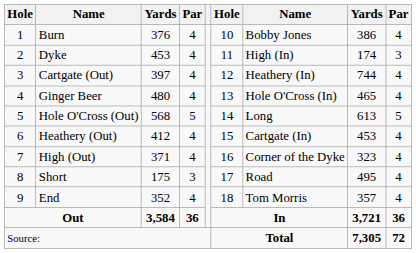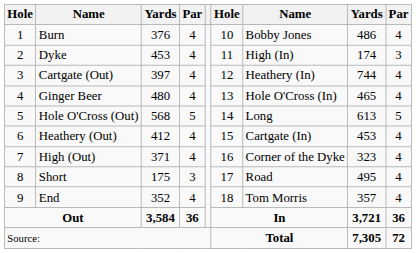Burn | column 8: 386 -> 486
